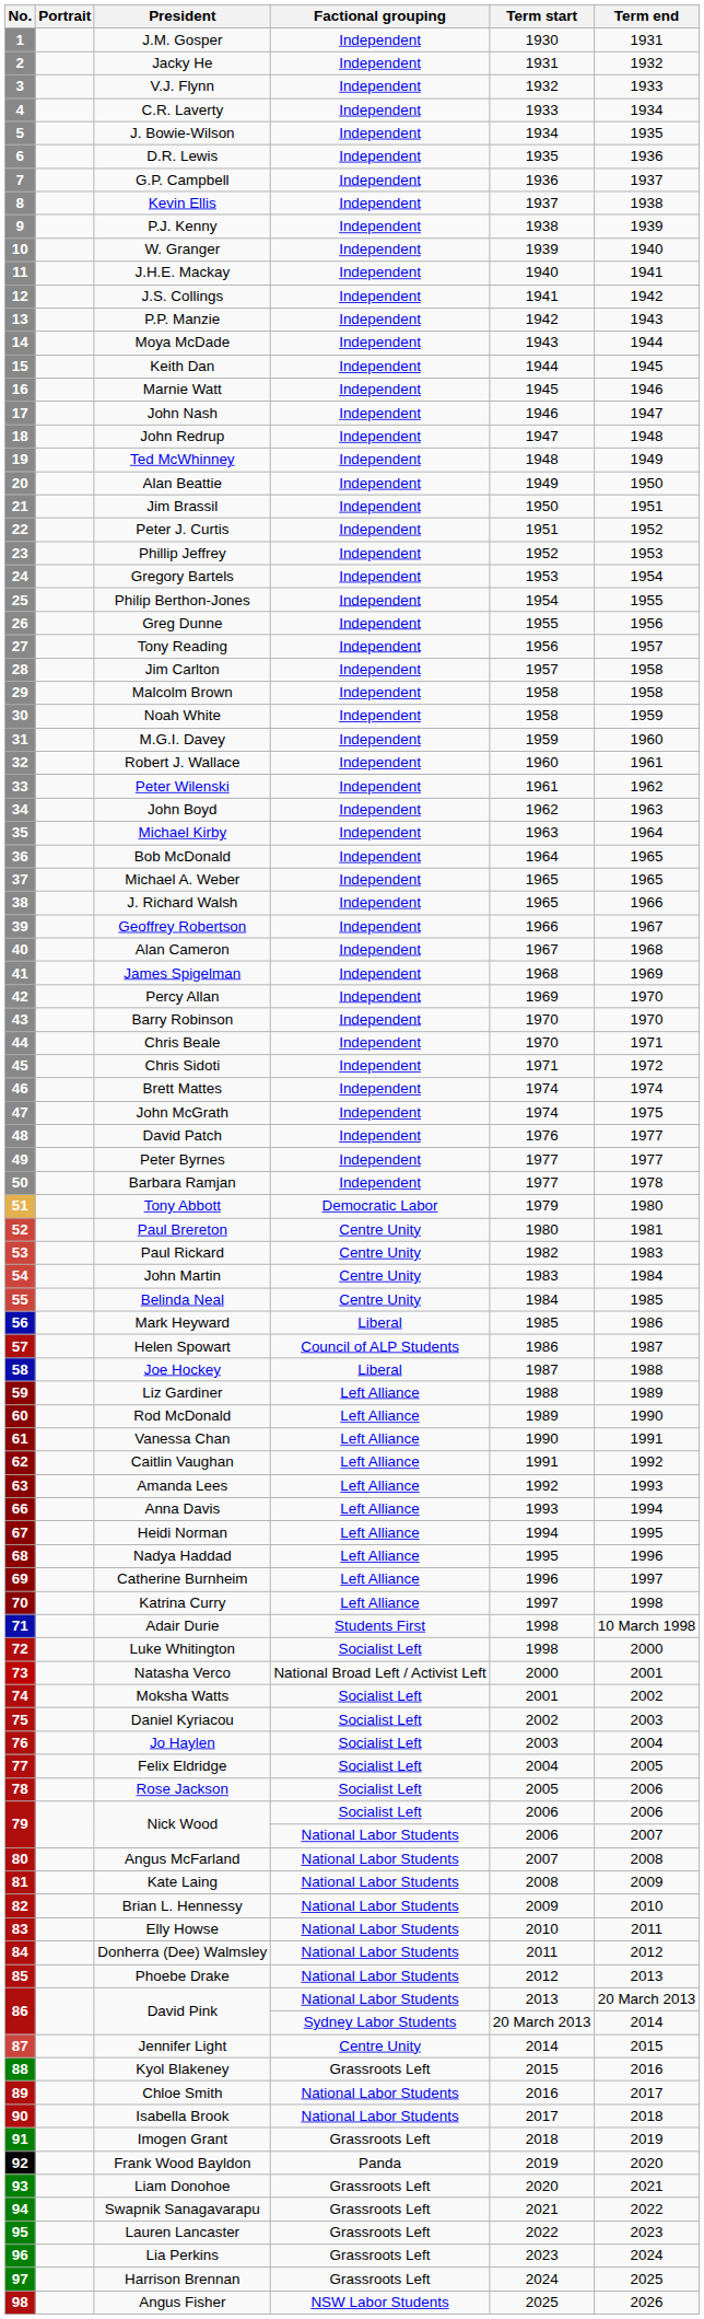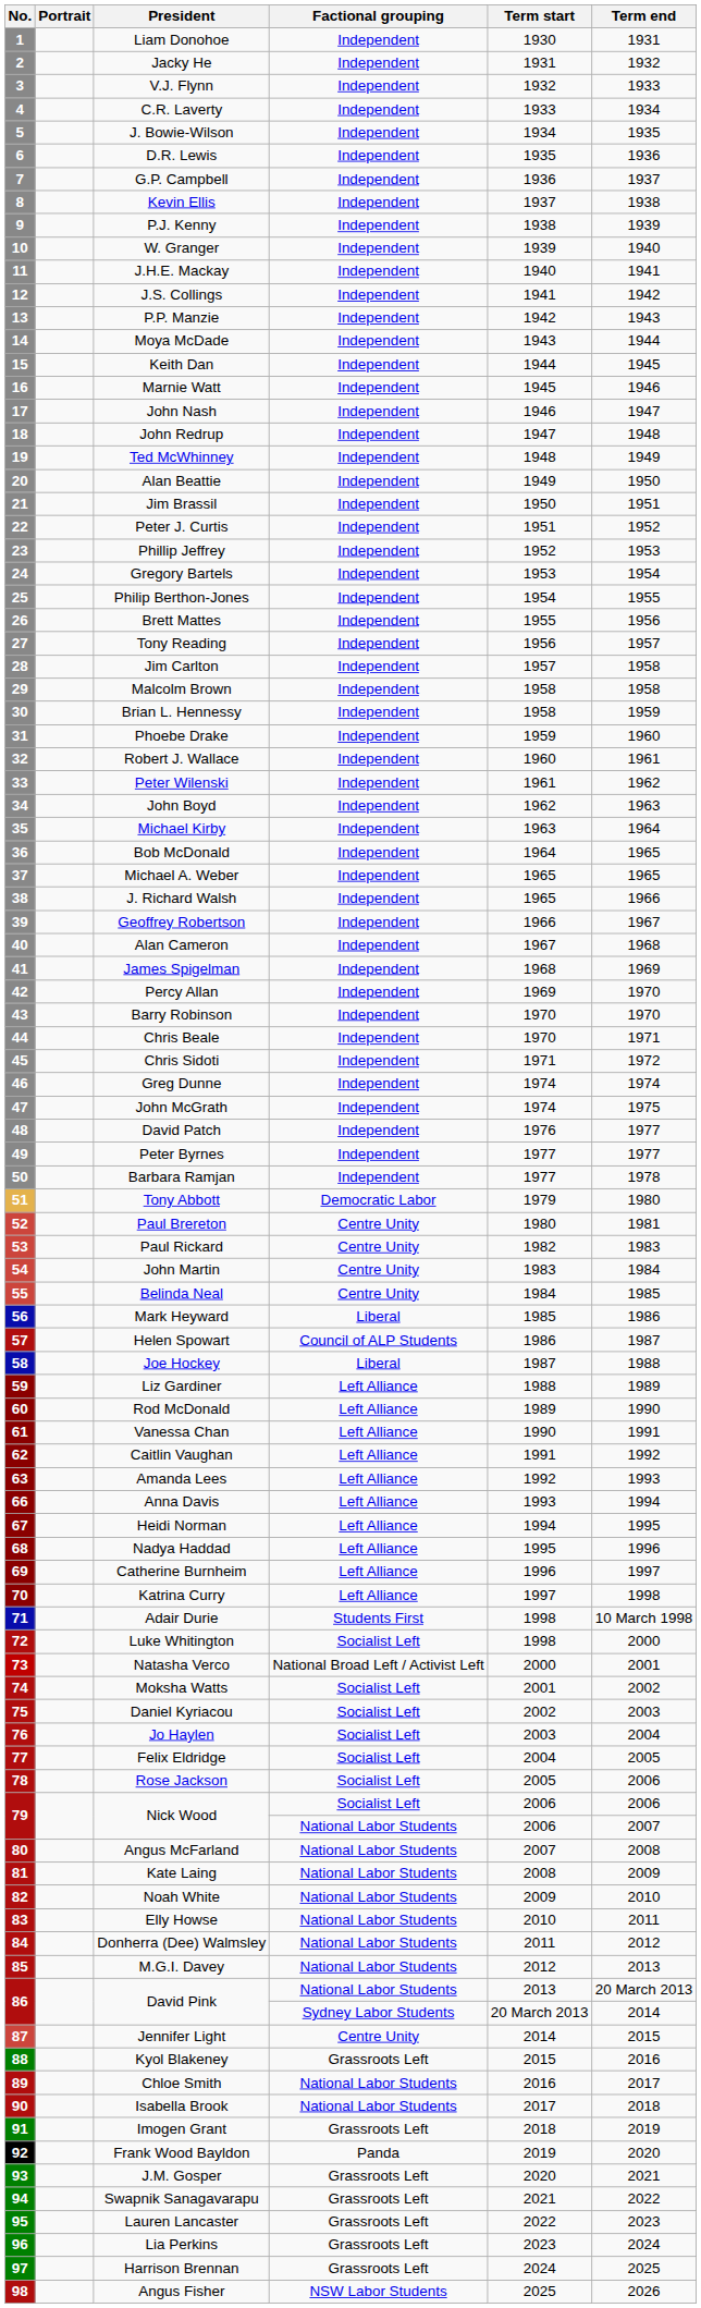1 | President: J.M. Gosper -> Liam Donohoe
26 | President: Greg Dunne -> Brett Mattes
30 | President: Noah White -> Brian L. Hennessy
31 | President: M.G.I. Davey -> Phoebe Drake
46 | President: Brett Mattes -> Greg Dunne
82 | President: Brian L. Hennessy -> Noah White
85 | President: Phoebe Drake -> M.G.I. Davey
93 | President: Liam Donohoe -> J.M. Gosper
